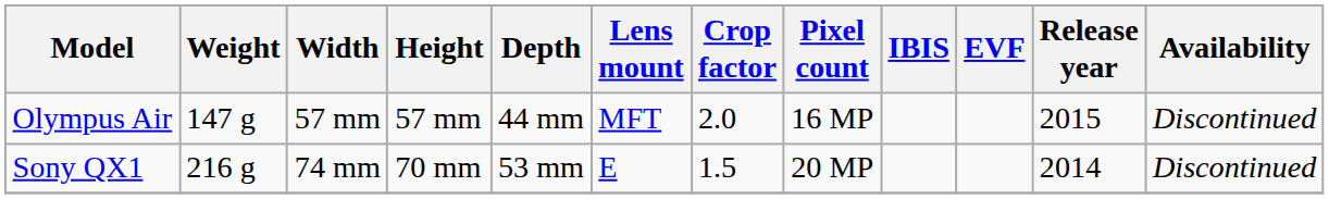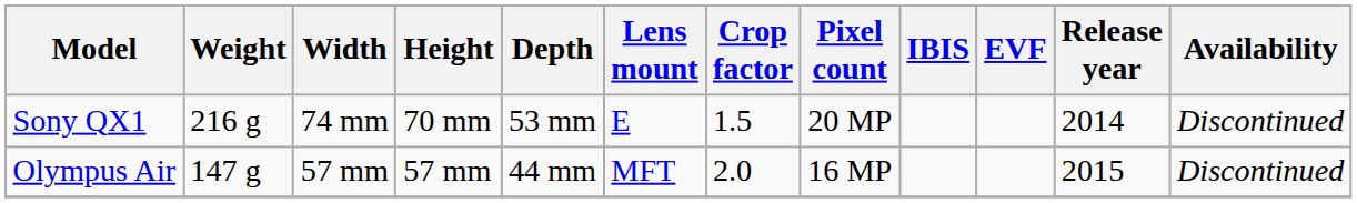rows swapped: Olympus Air <-> Sony QX1
